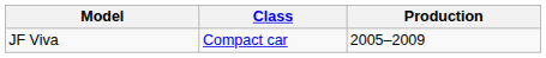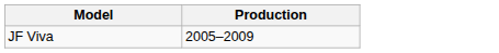- column: Class | Compact car
